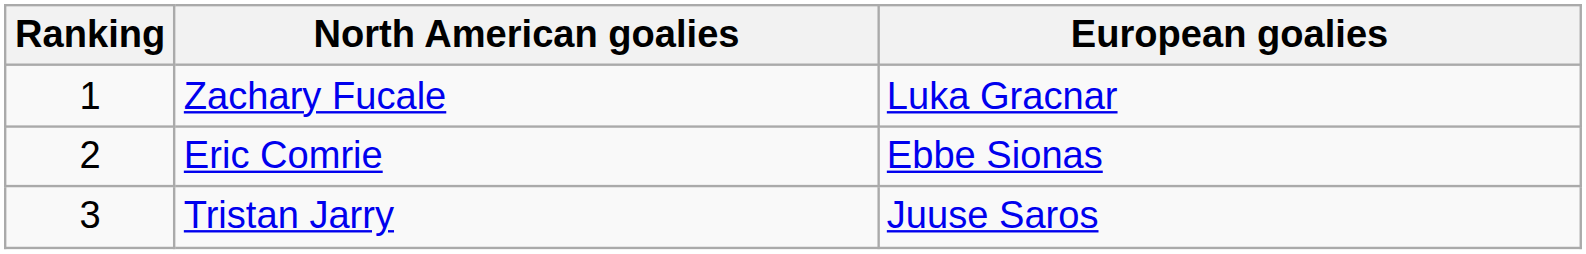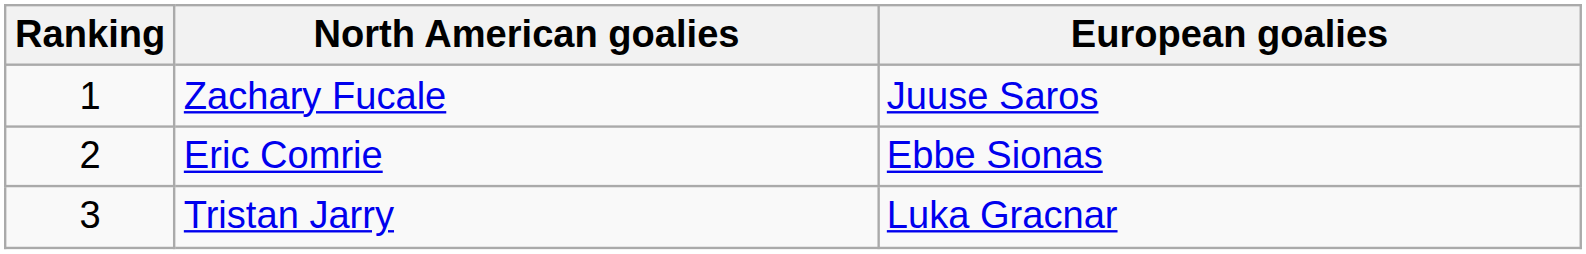Zachary Fucale | European goalies: Luka Gracnar -> Juuse Saros
Tristan Jarry | European goalies: Juuse Saros -> Luka Gracnar
